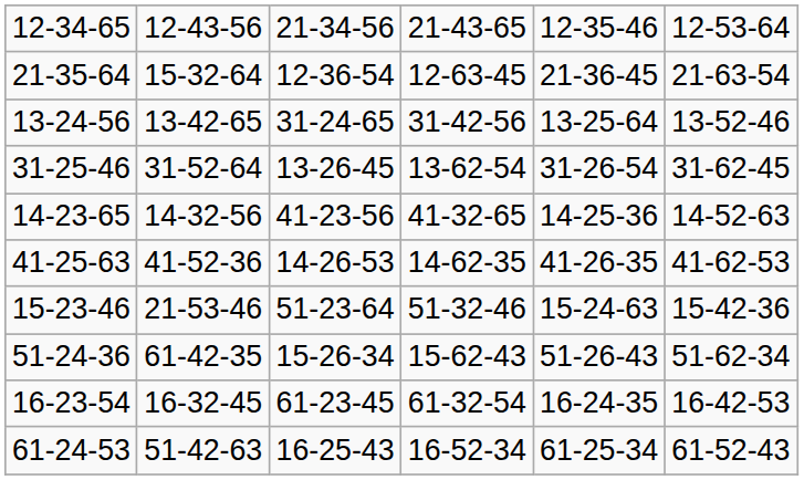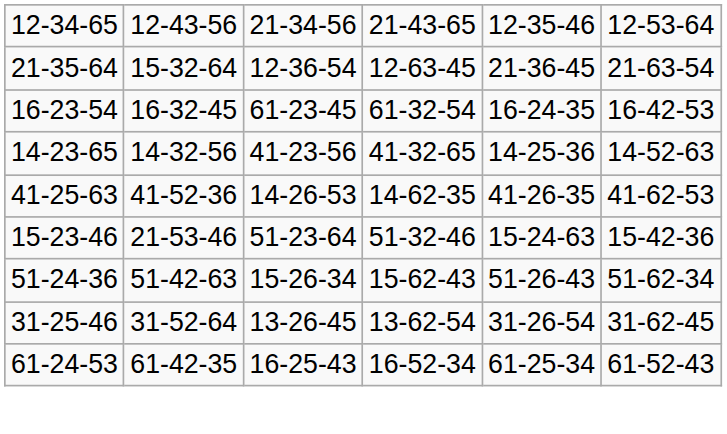- row: 13-24-56 | 13-42-65 | 31-24-65 | 31-42-56 | 13-25-64 | 13-52-46
rows swapped: 31-25-46 <-> 16-23-54
51-24-36 | column 2: 61-42-35 -> 51-42-63
61-24-53 | column 2: 51-42-63 -> 61-42-35
